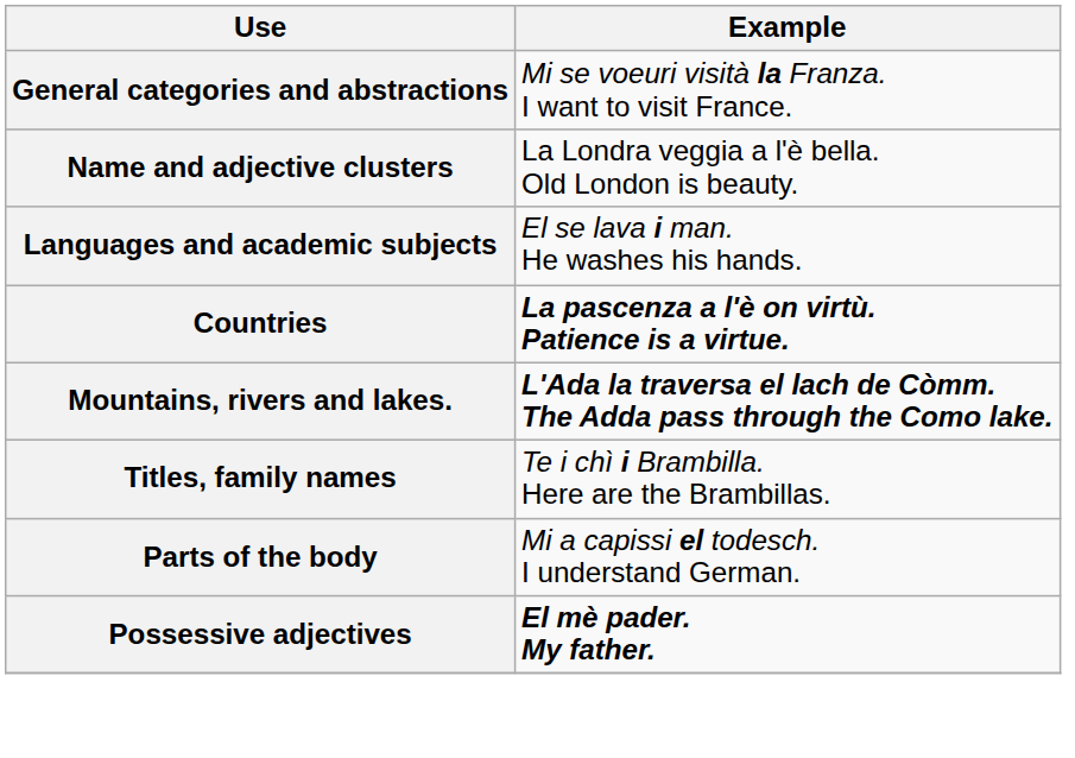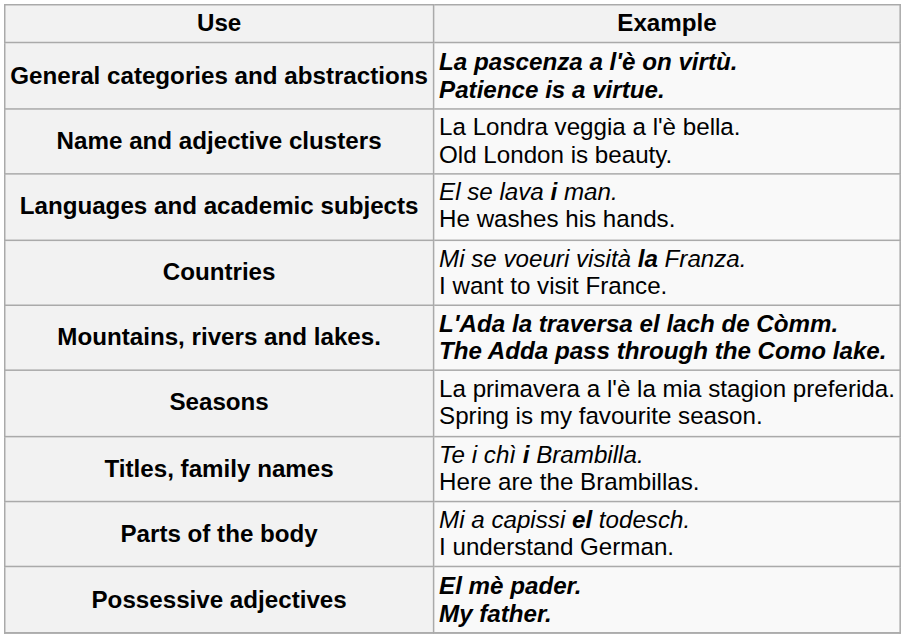General categories and abstractions | Example: Mi se voeuri visità la Franza. I want to visit France. -> La pascenza a l'è on virtù. Patience is a virtue.
Countries | Example: La pascenza a l'è on virtù. Patience is a virtue. -> Mi se voeuri visità la Franza. I want to visit France.
+ row: Seasons | La primavera a l'è la mia stagion preferida. Spring is my favourite season.
